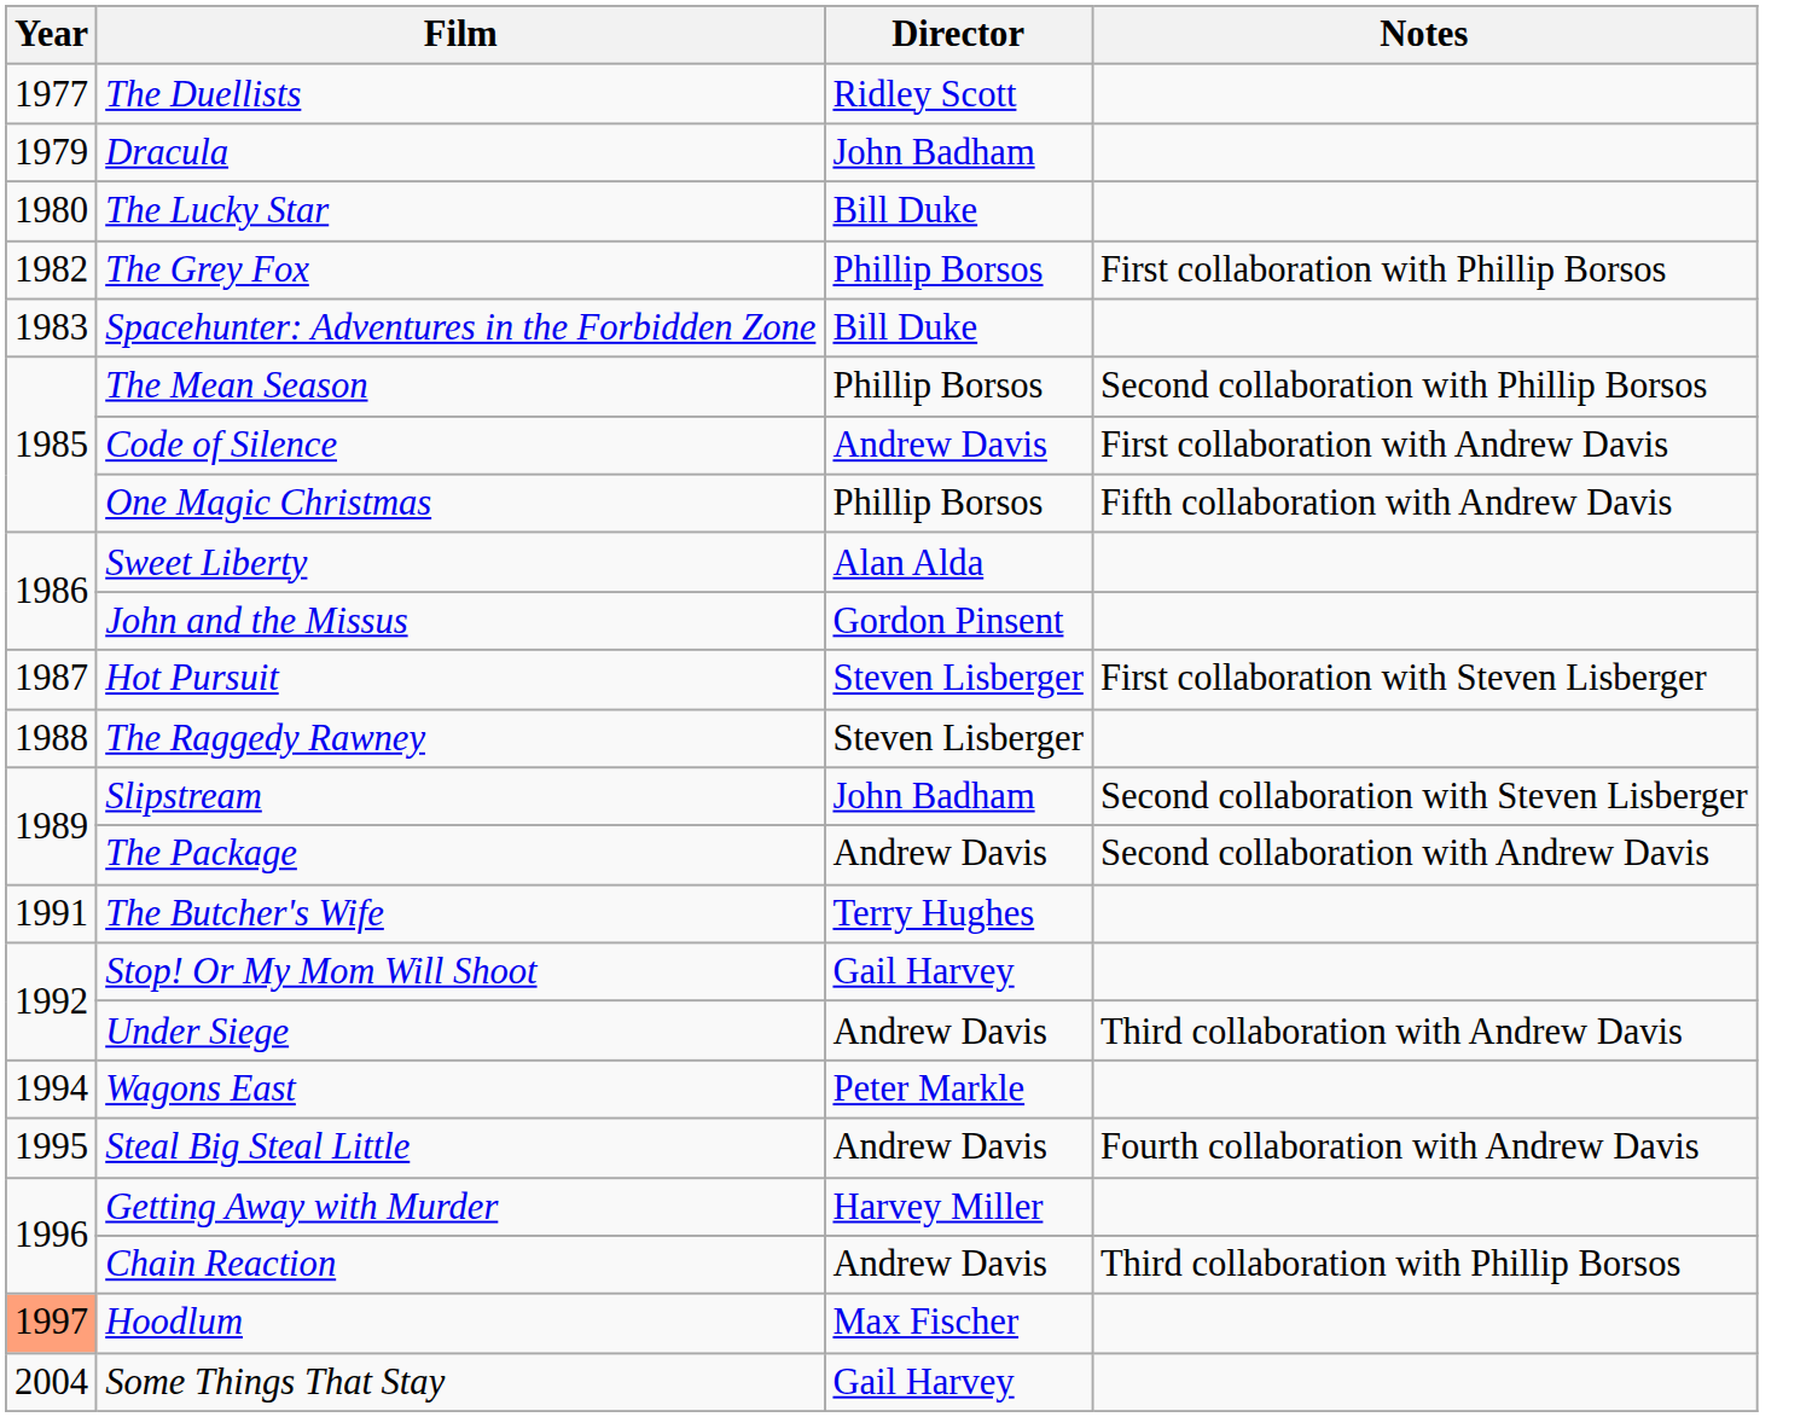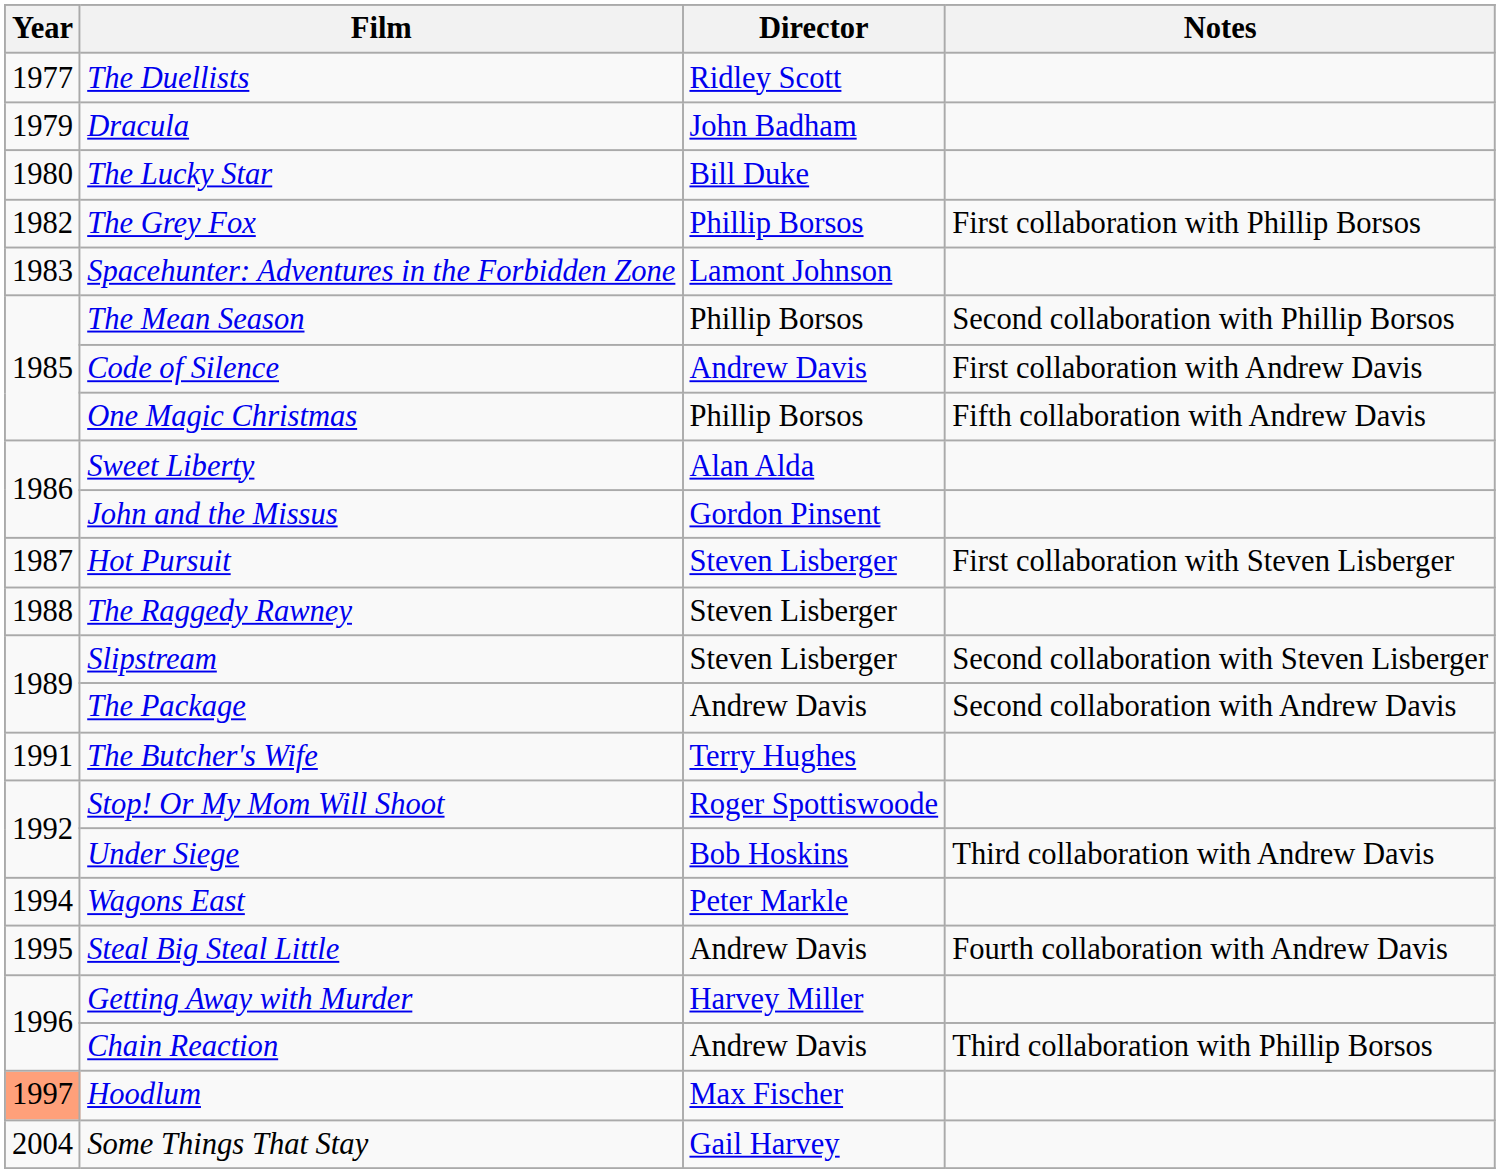Spacehunter: Adventures in the Forbidden Zone | Director: Bill Duke -> Lamont Johnson
Slipstream | Director: John Badham -> Steven Lisberger
Stop! Or My Mom Will Shoot | Director: Gail Harvey -> Roger Spottiswoode
Under Siege | Director: Andrew Davis -> Bob Hoskins
